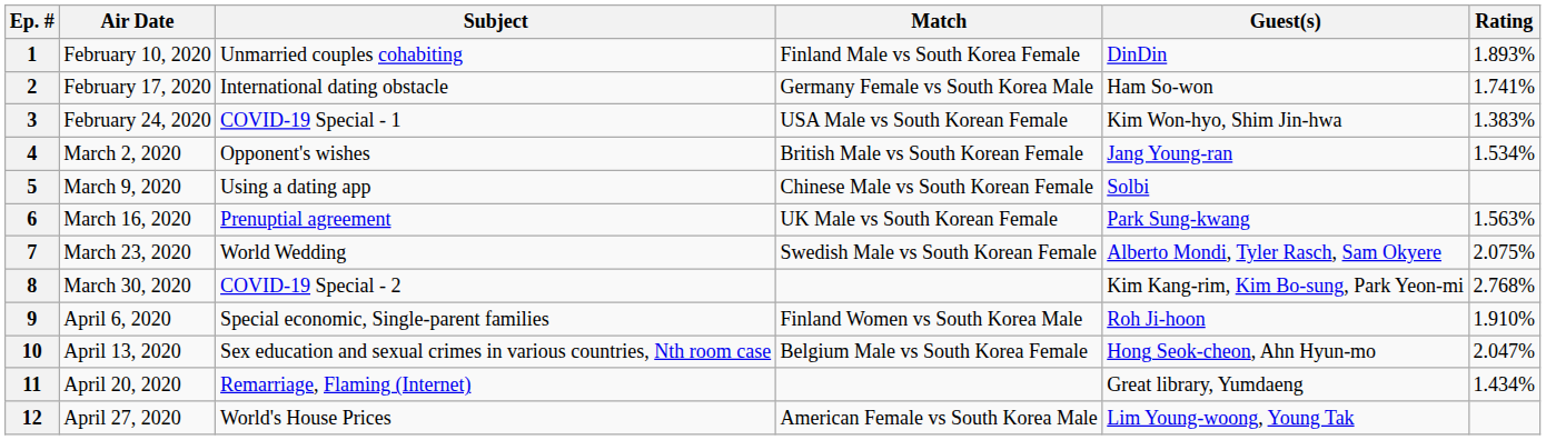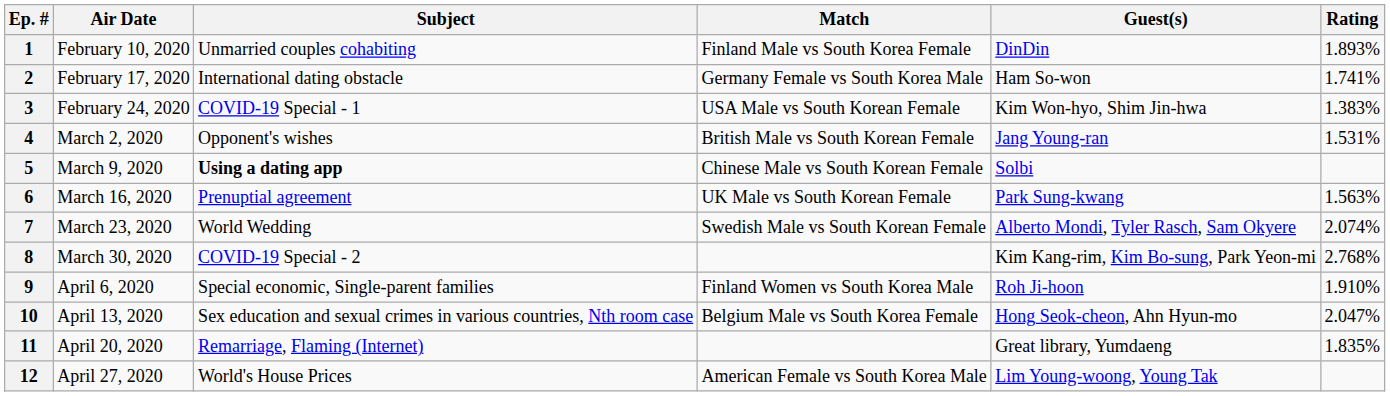4 | Rating: 1.534% -> 1.531%
5 | Subject: normal -> bold
7 | Rating: 2.075% -> 2.074%
11 | Rating: 1.434% -> 1.835%
